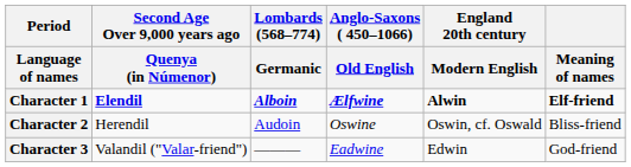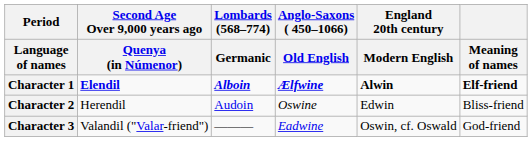Character 2 | England 20th century / Modern English: Oswin, cf. Oswald -> Edwin
Character 3 | England 20th century / Modern English: Edwin -> Oswin, cf. Oswald
